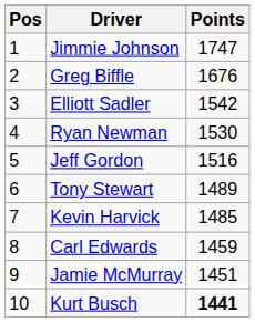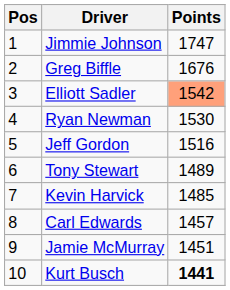Elliott Sadler | Points: no background -> lightsalmon background
Carl Edwards | Points: 1459 -> 1457
